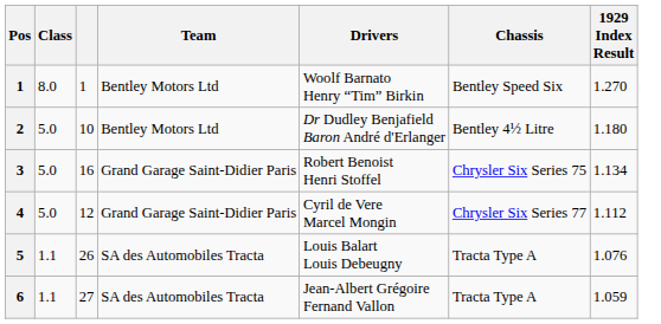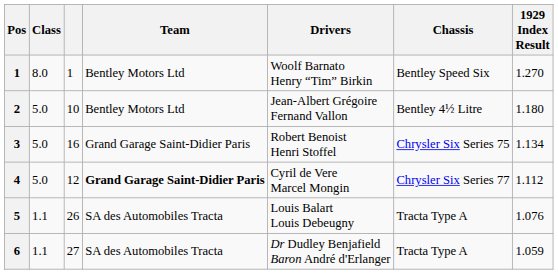2 | Drivers: Dr Dudley Benjafield Baron André d'Erlanger -> Jean-Albert Grégoire Fernand Vallon
4 | Team: normal -> bold
6 | Drivers: Jean-Albert Grégoire Fernand Vallon -> Dr Dudley Benjafield Baron André d'Erlanger
